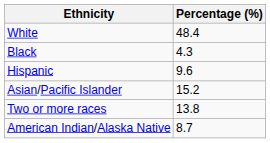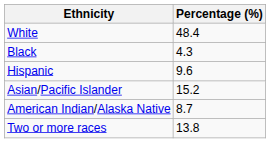rows swapped: American Indian/Alaska Native <-> Two or more races
